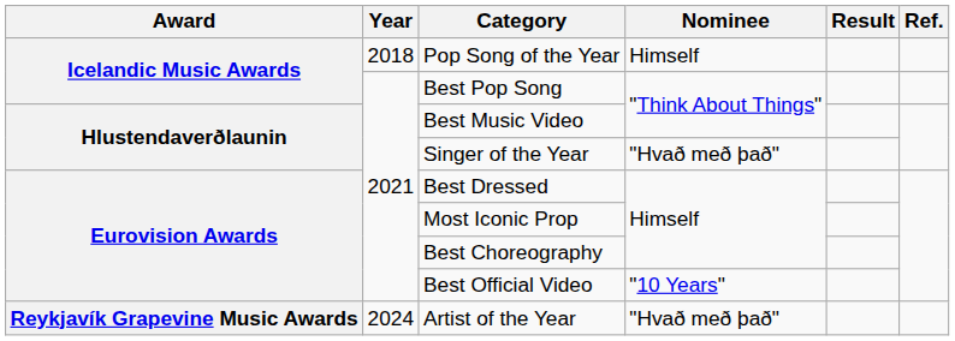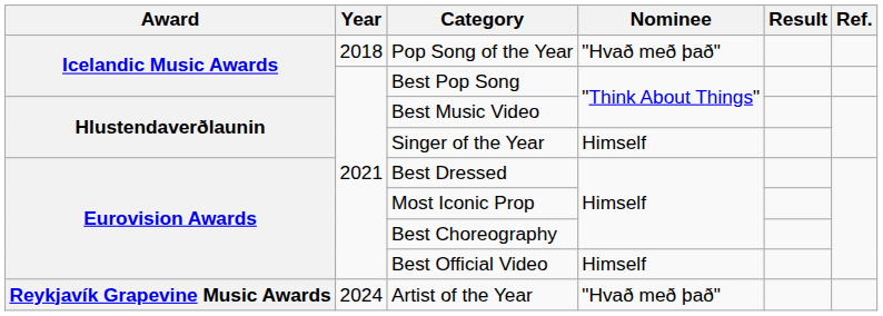Pop Song of the Year | Nominee: Himself -> "Hvað með það"
Singer of the Year | Nominee: "Hvað með það" -> Himself
Best Official Video | Nominee: "10 Years" -> Himself
